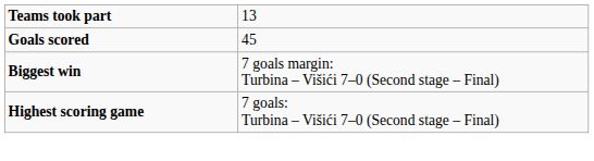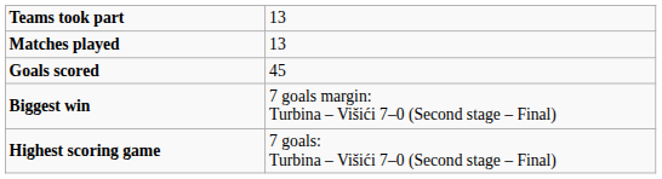+ row: Matches played | 13
